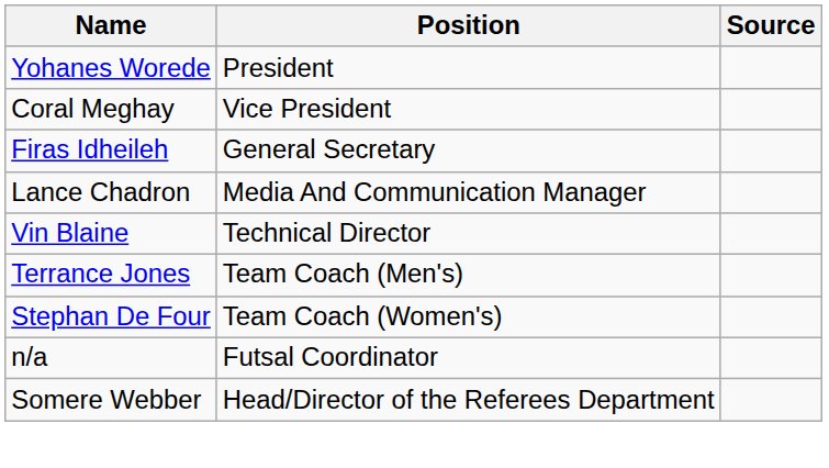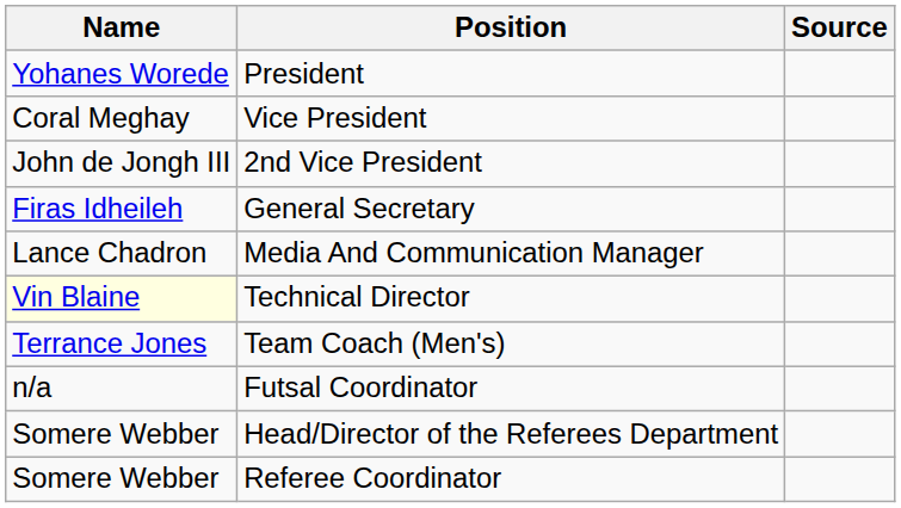+ row: John de Jongh III | 2nd Vice President
Technical Director | Name: no background -> lightyellow background
- row: Stephan De Four | Team Coach (Women's)
+ row: Somere Webber | Referee Coordinator
